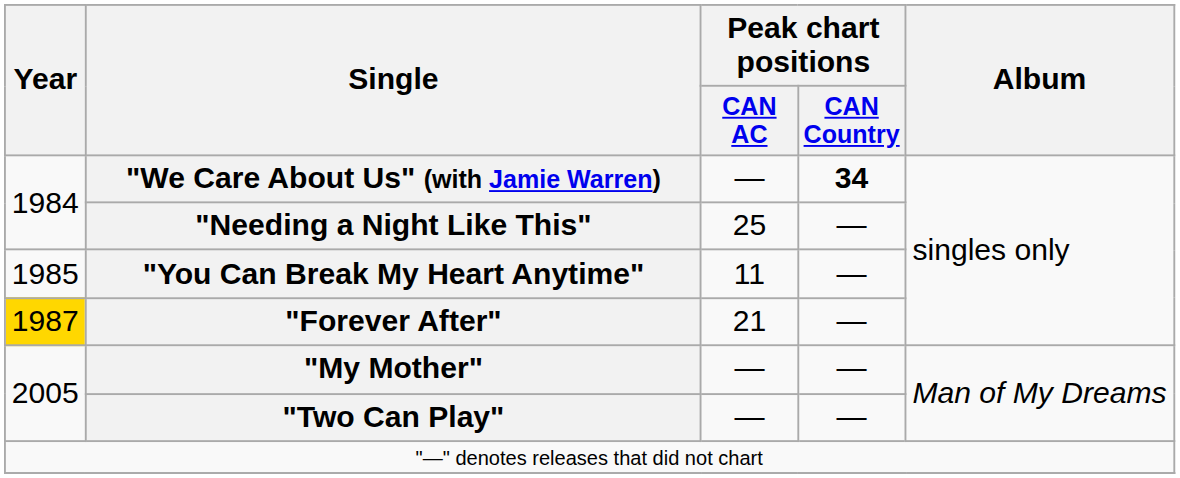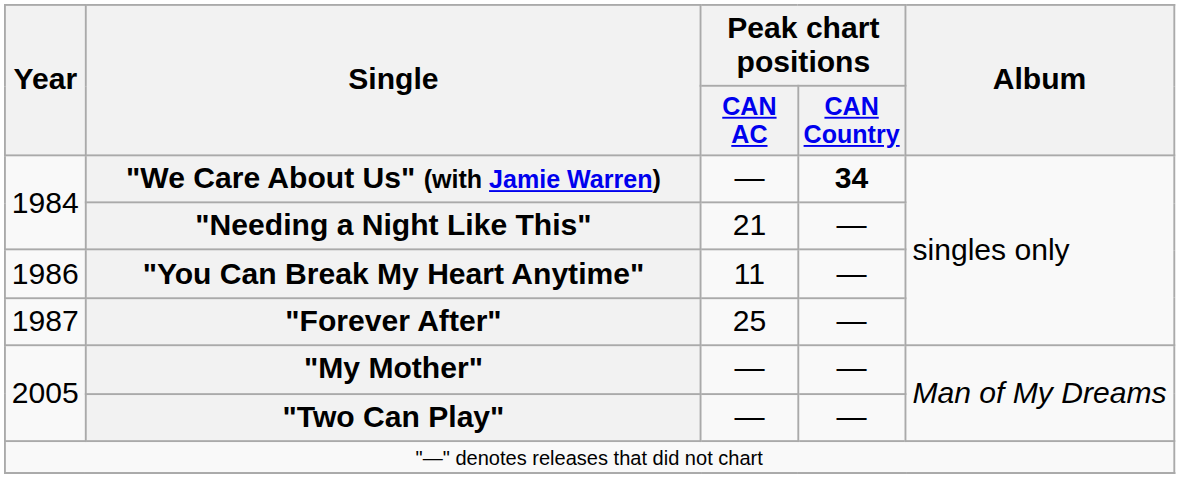"Needing a Night Like This" | Peak chart positions / CAN AC: 25 -> 21
"You Can Break My Heart Anytime" | Year: 1985 -> 1986
"Forever After" | Year: gold background -> no background
"Forever After" | Peak chart positions / CAN AC: 21 -> 25
